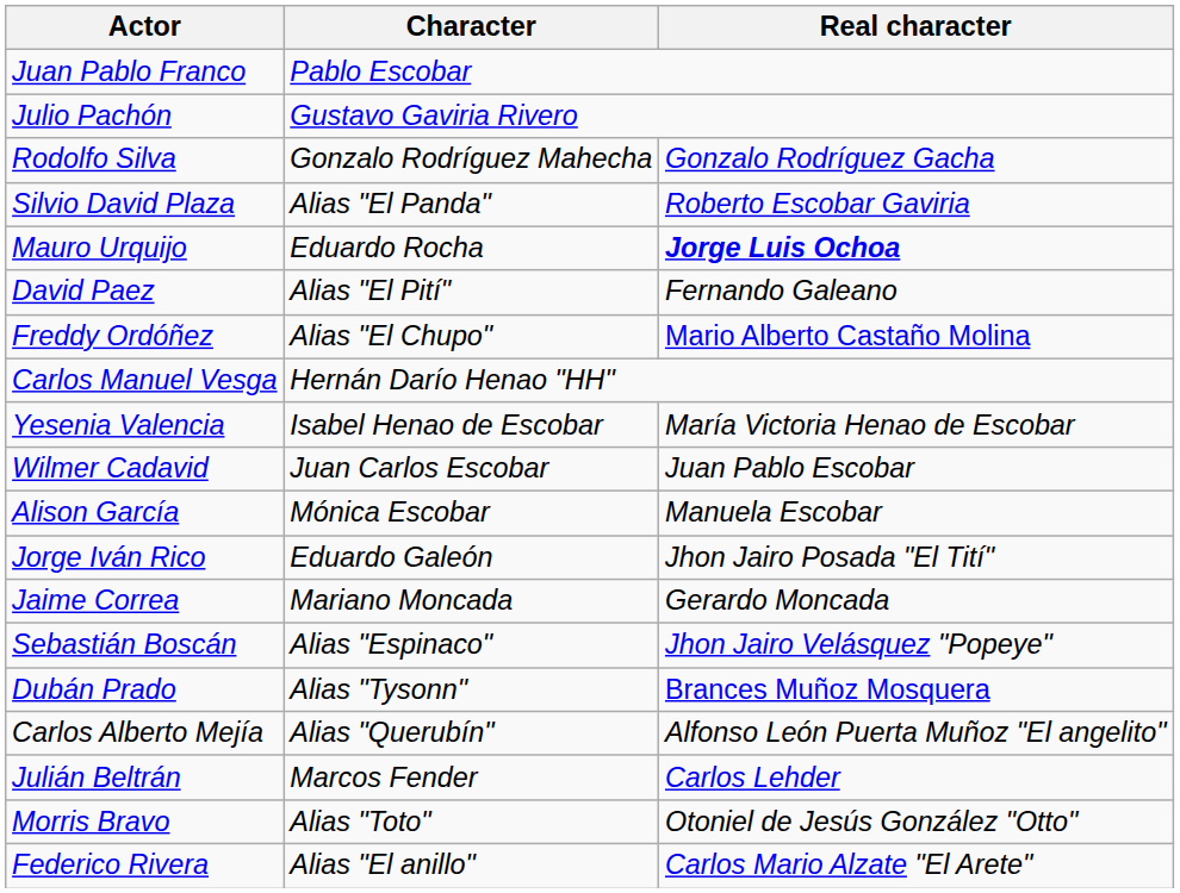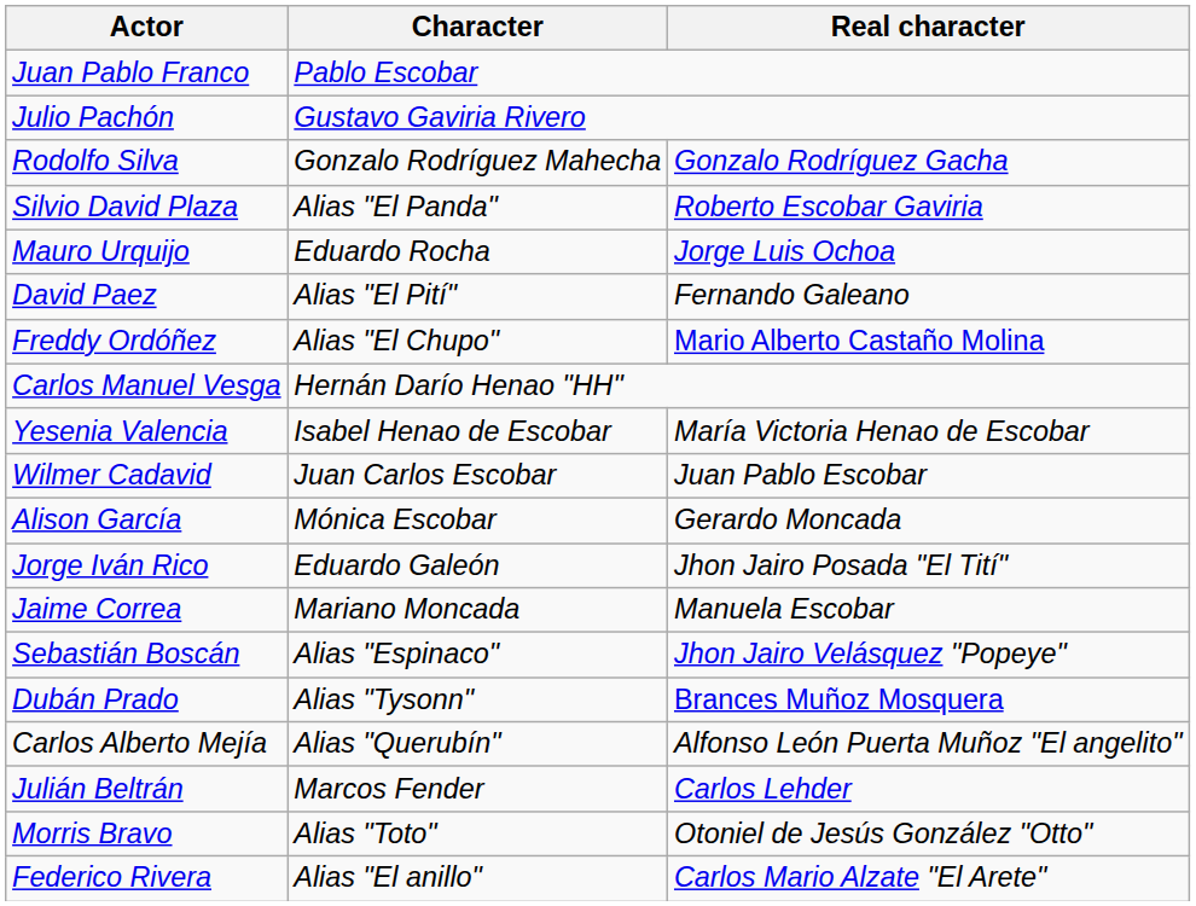Mauro Urquijo | Real character: bold -> normal
Alison García | Real character: Manuela Escobar -> Gerardo Moncada
Jaime Correa | Real character: Gerardo Moncada -> Manuela Escobar
